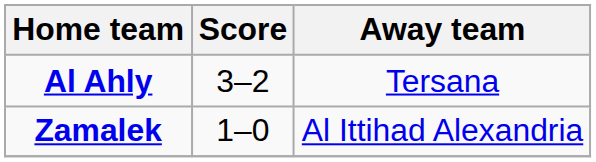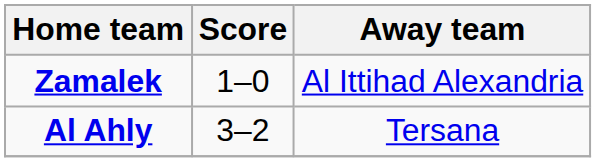rows swapped: Al Ahly <-> Zamalek
